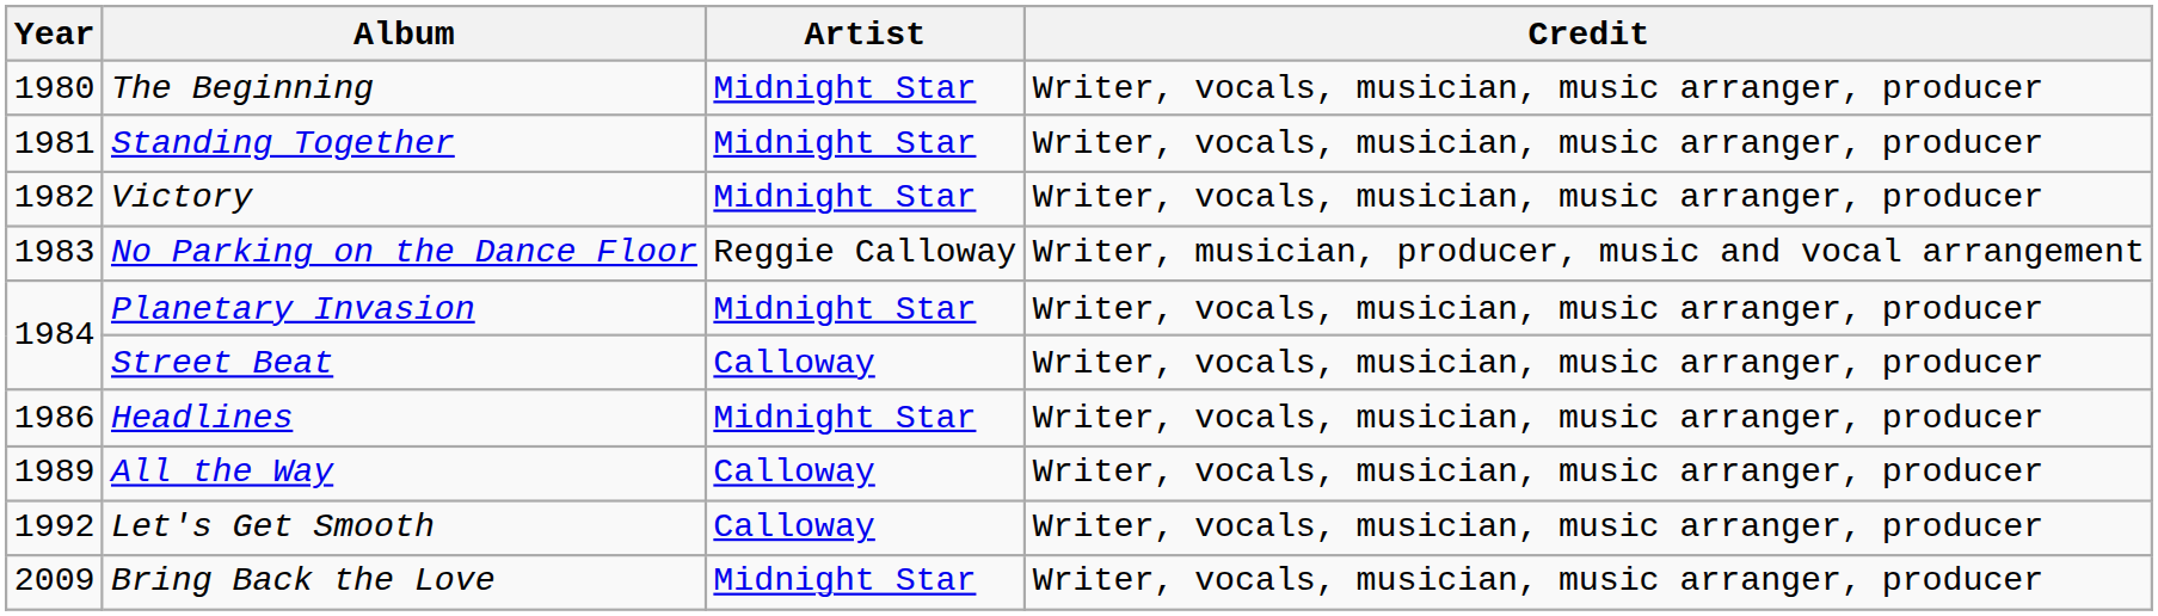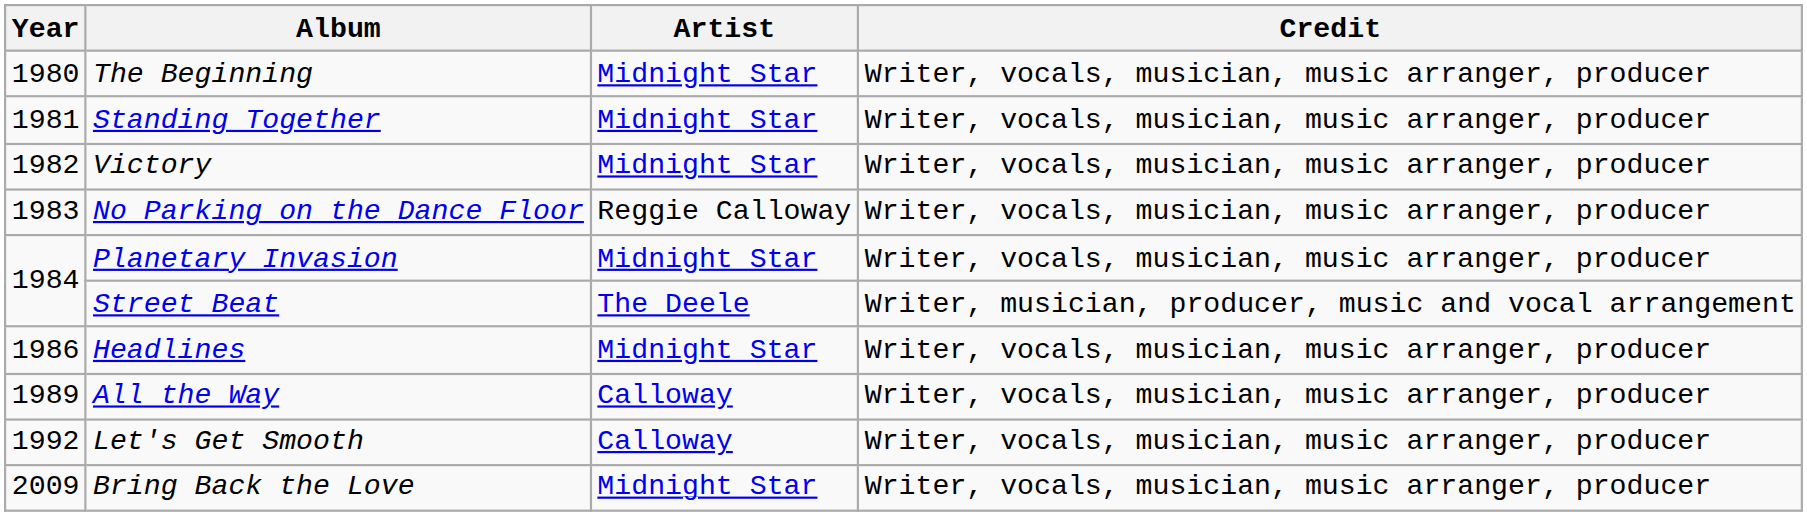No Parking on the Dance Floor | Credit: Writer, musician, producer, music and vocal arrangement -> Writer, vocals, musician, music arranger, producer
Street Beat | Artist: Calloway -> The Deele
Street Beat | Credit: Writer, vocals, musician, music arranger, producer -> Writer, musician, producer, music and vocal arrangement
